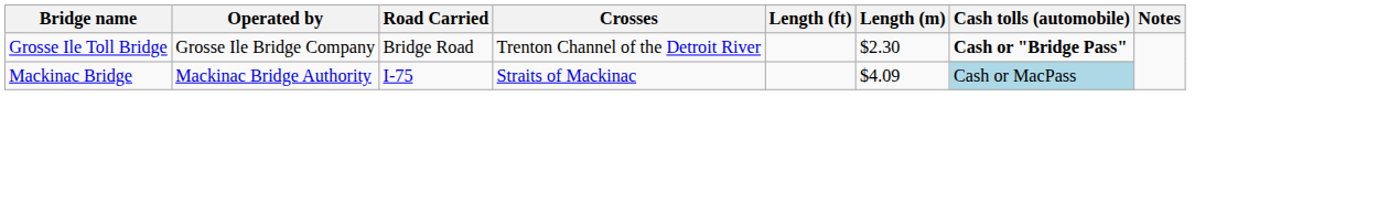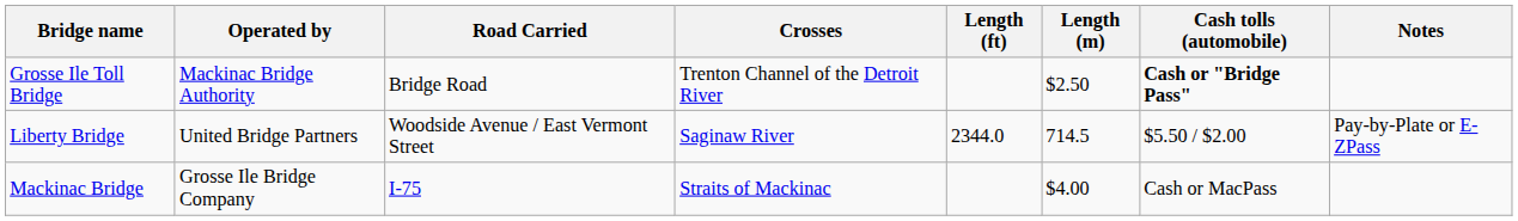Grosse Ile Toll Bridge | Operated by: Grosse Ile Bridge Company -> Mackinac Bridge Authority
Grosse Ile Toll Bridge | Length (m): $2.30 -> $2.50
+ row: Liberty Bridge | United Bridge Partners | Woodside Avenue / East Vermont Street | Saginaw River | 2344.0 | 714.5 | $5.50 / $2.00 | Pay-by-Plate or E-ZPass
Mackinac Bridge | Operated by: Mackinac Bridge Authority -> Grosse Ile Bridge Company
Mackinac Bridge | Length (m): $4.09 -> $4.00
Mackinac Bridge | Cash tolls (automobile): lightblue background -> no background
